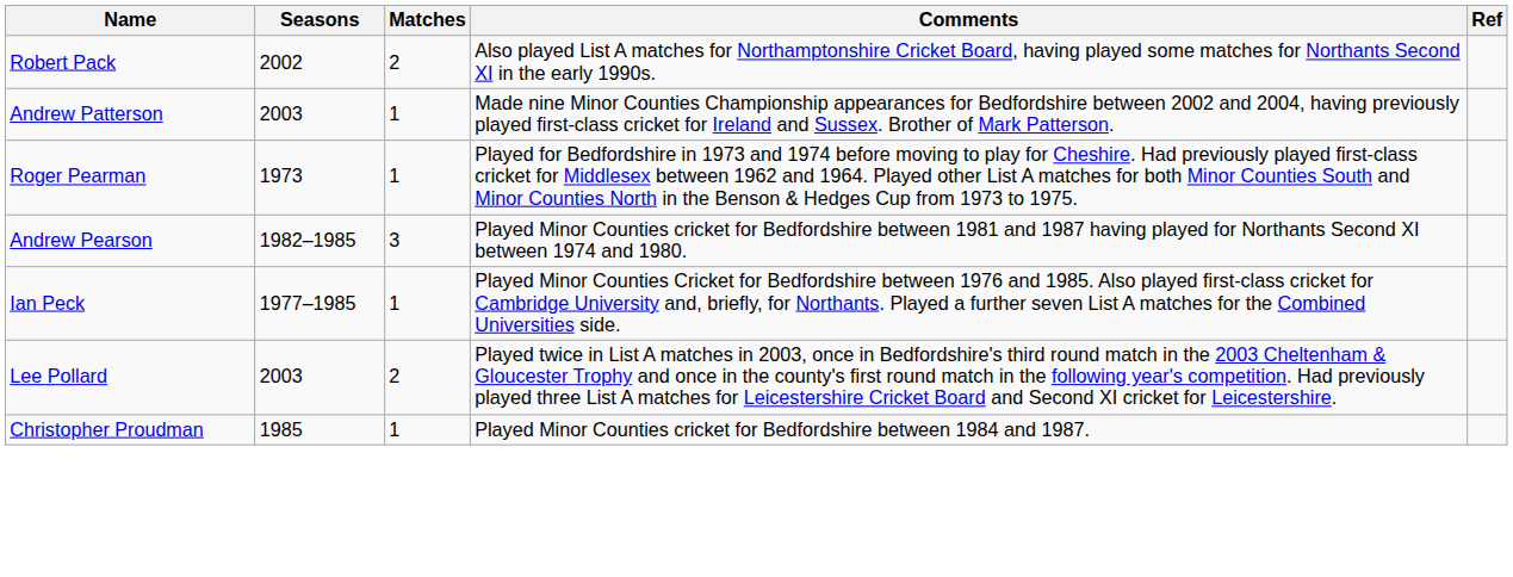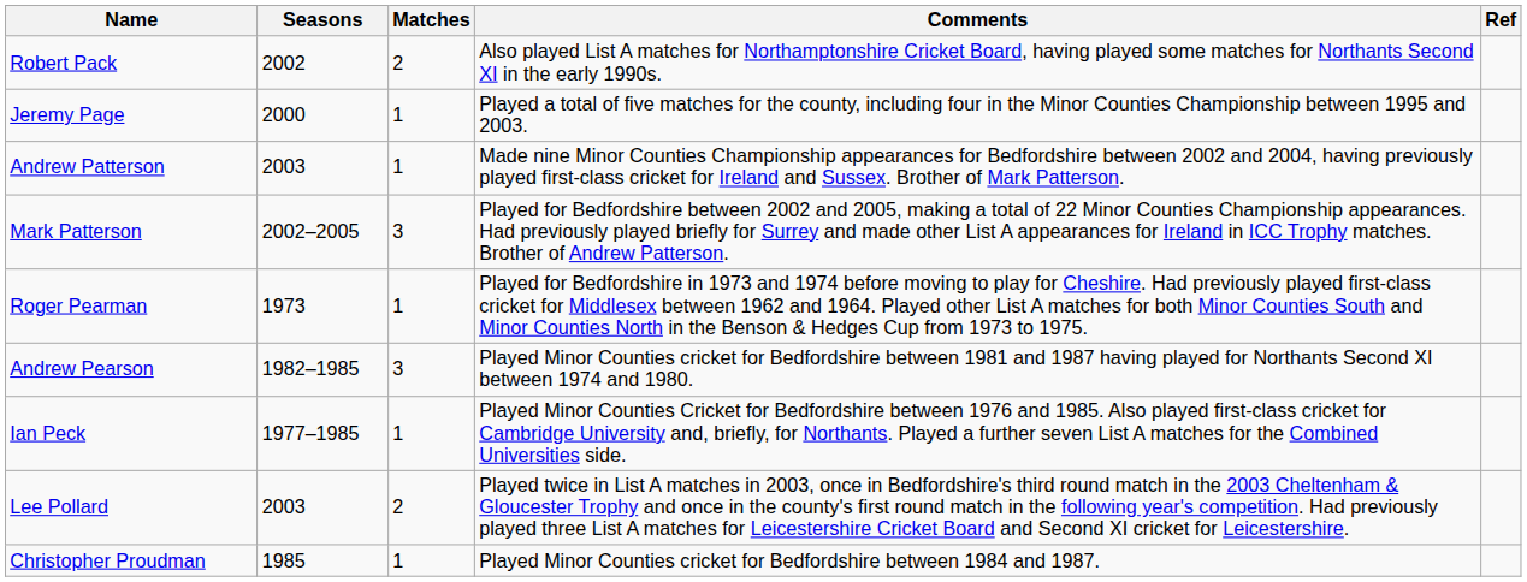+ row: Jeremy Page | 2000 | 1 | Played a total of five matches for the county, including four in the Minor Counties Championship between 1995 and 2003.
+ row: Mark Patterson | 2002–2005 | 3 | Played for Bedfordshire between 2002 and 2005, making a total of 22 Minor Counties Championship appearances. Had previously played briefly for Surrey and made other List A appearances for Ireland in ICC Trophy matches. Brother of Andrew Patterson.
